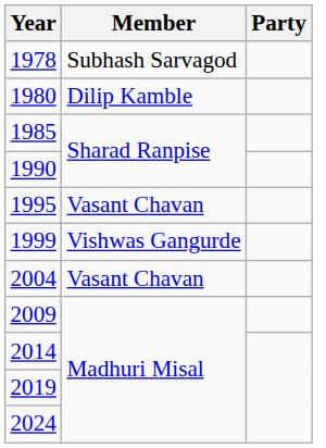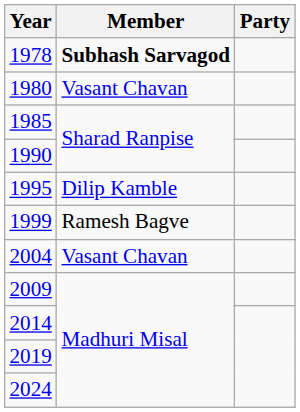1978 | Member: normal -> bold
1980 | Member: Dilip Kamble -> Vasant Chavan
1995 | Member: Vasant Chavan -> Dilip Kamble
1999 | Member: Vishwas Gangurde -> Ramesh Bagve
